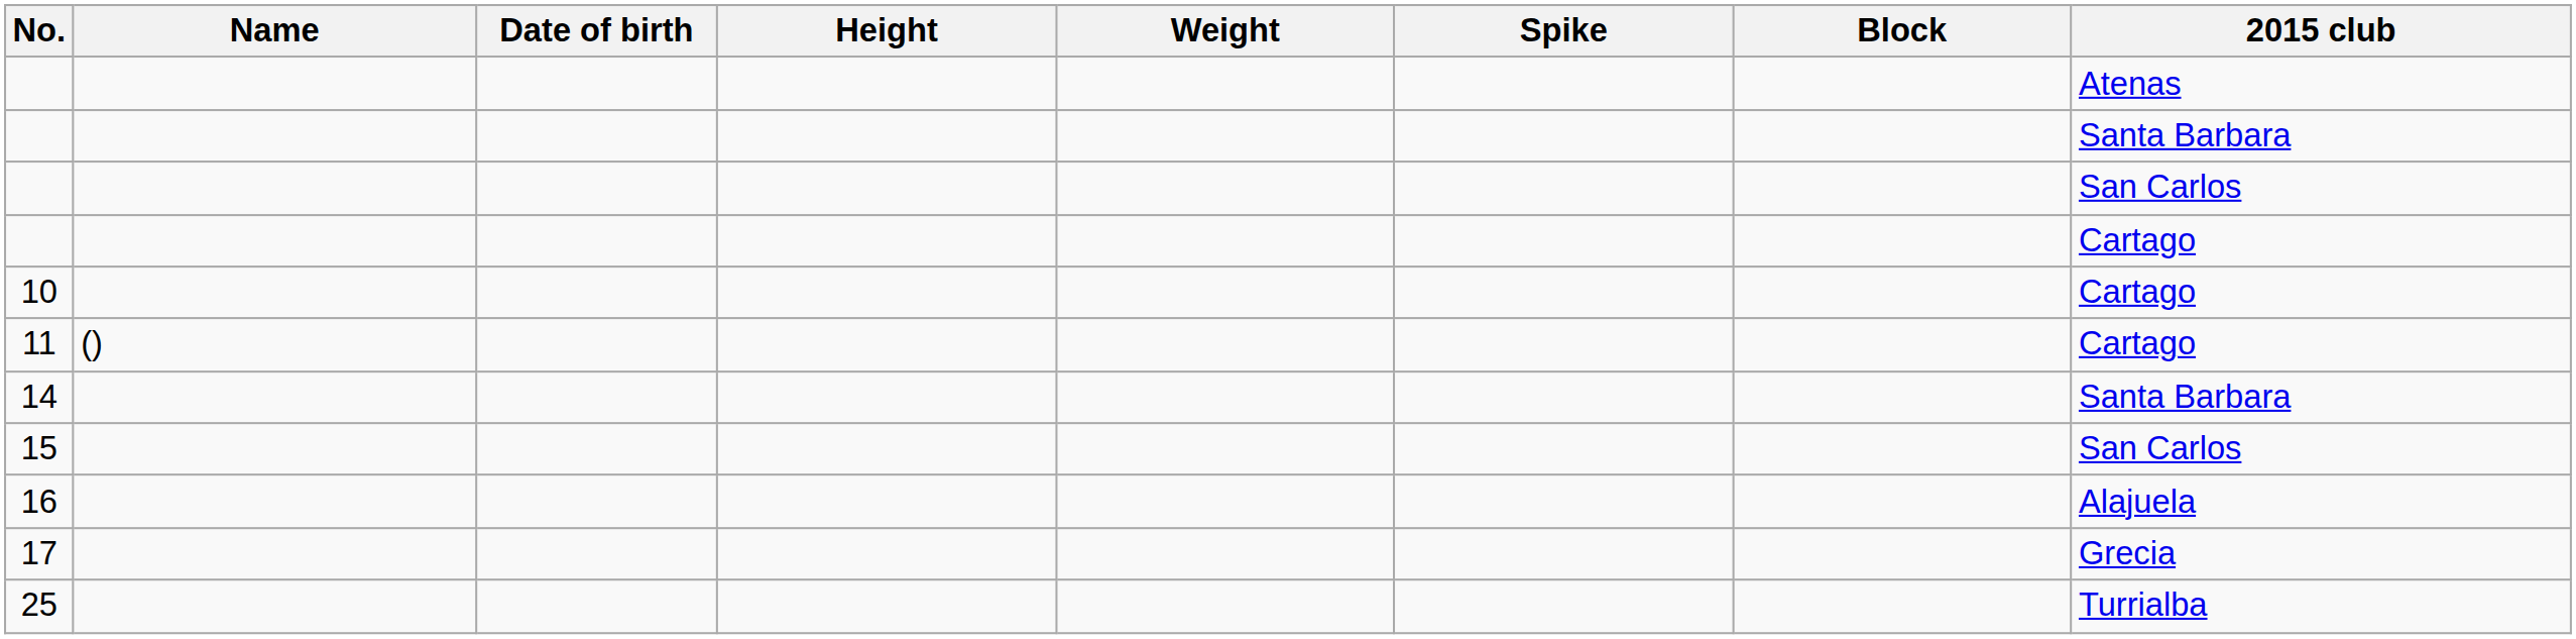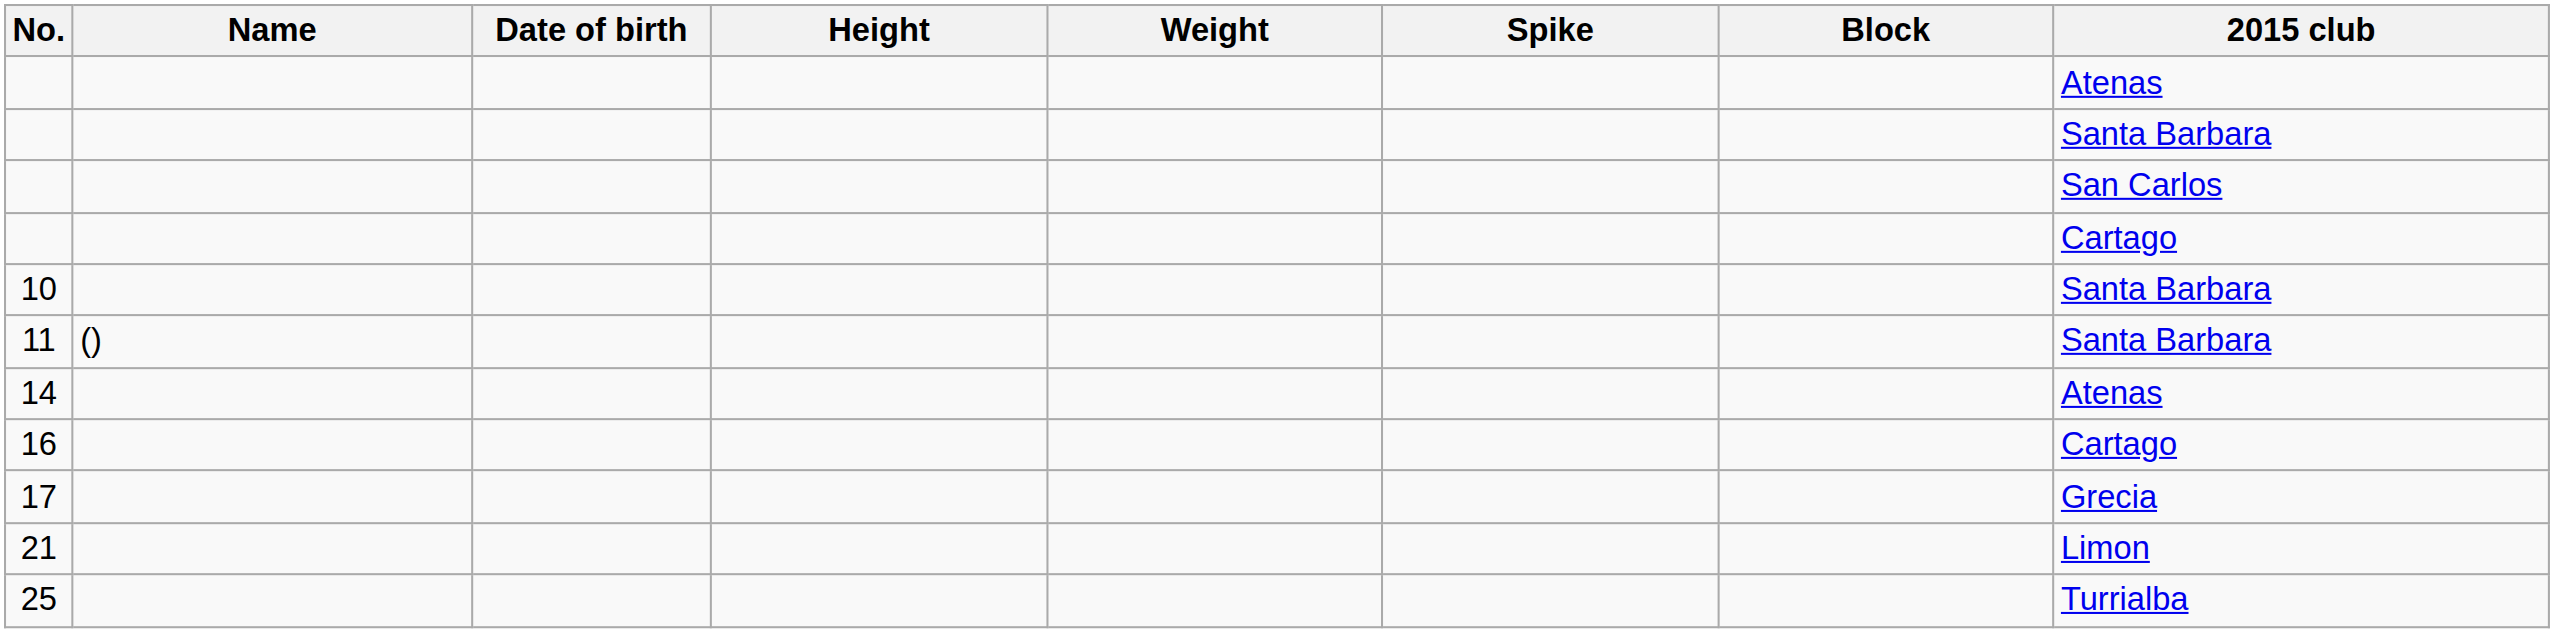10 | 2015 club: Cartago -> Santa Barbara
11 | 2015 club: Cartago -> Santa Barbara
14 | 2015 club: Santa Barbara -> Atenas
- row: 15 | San Carlos
16 | 2015 club: Alajuela -> Cartago
+ row: 21 | Limon
